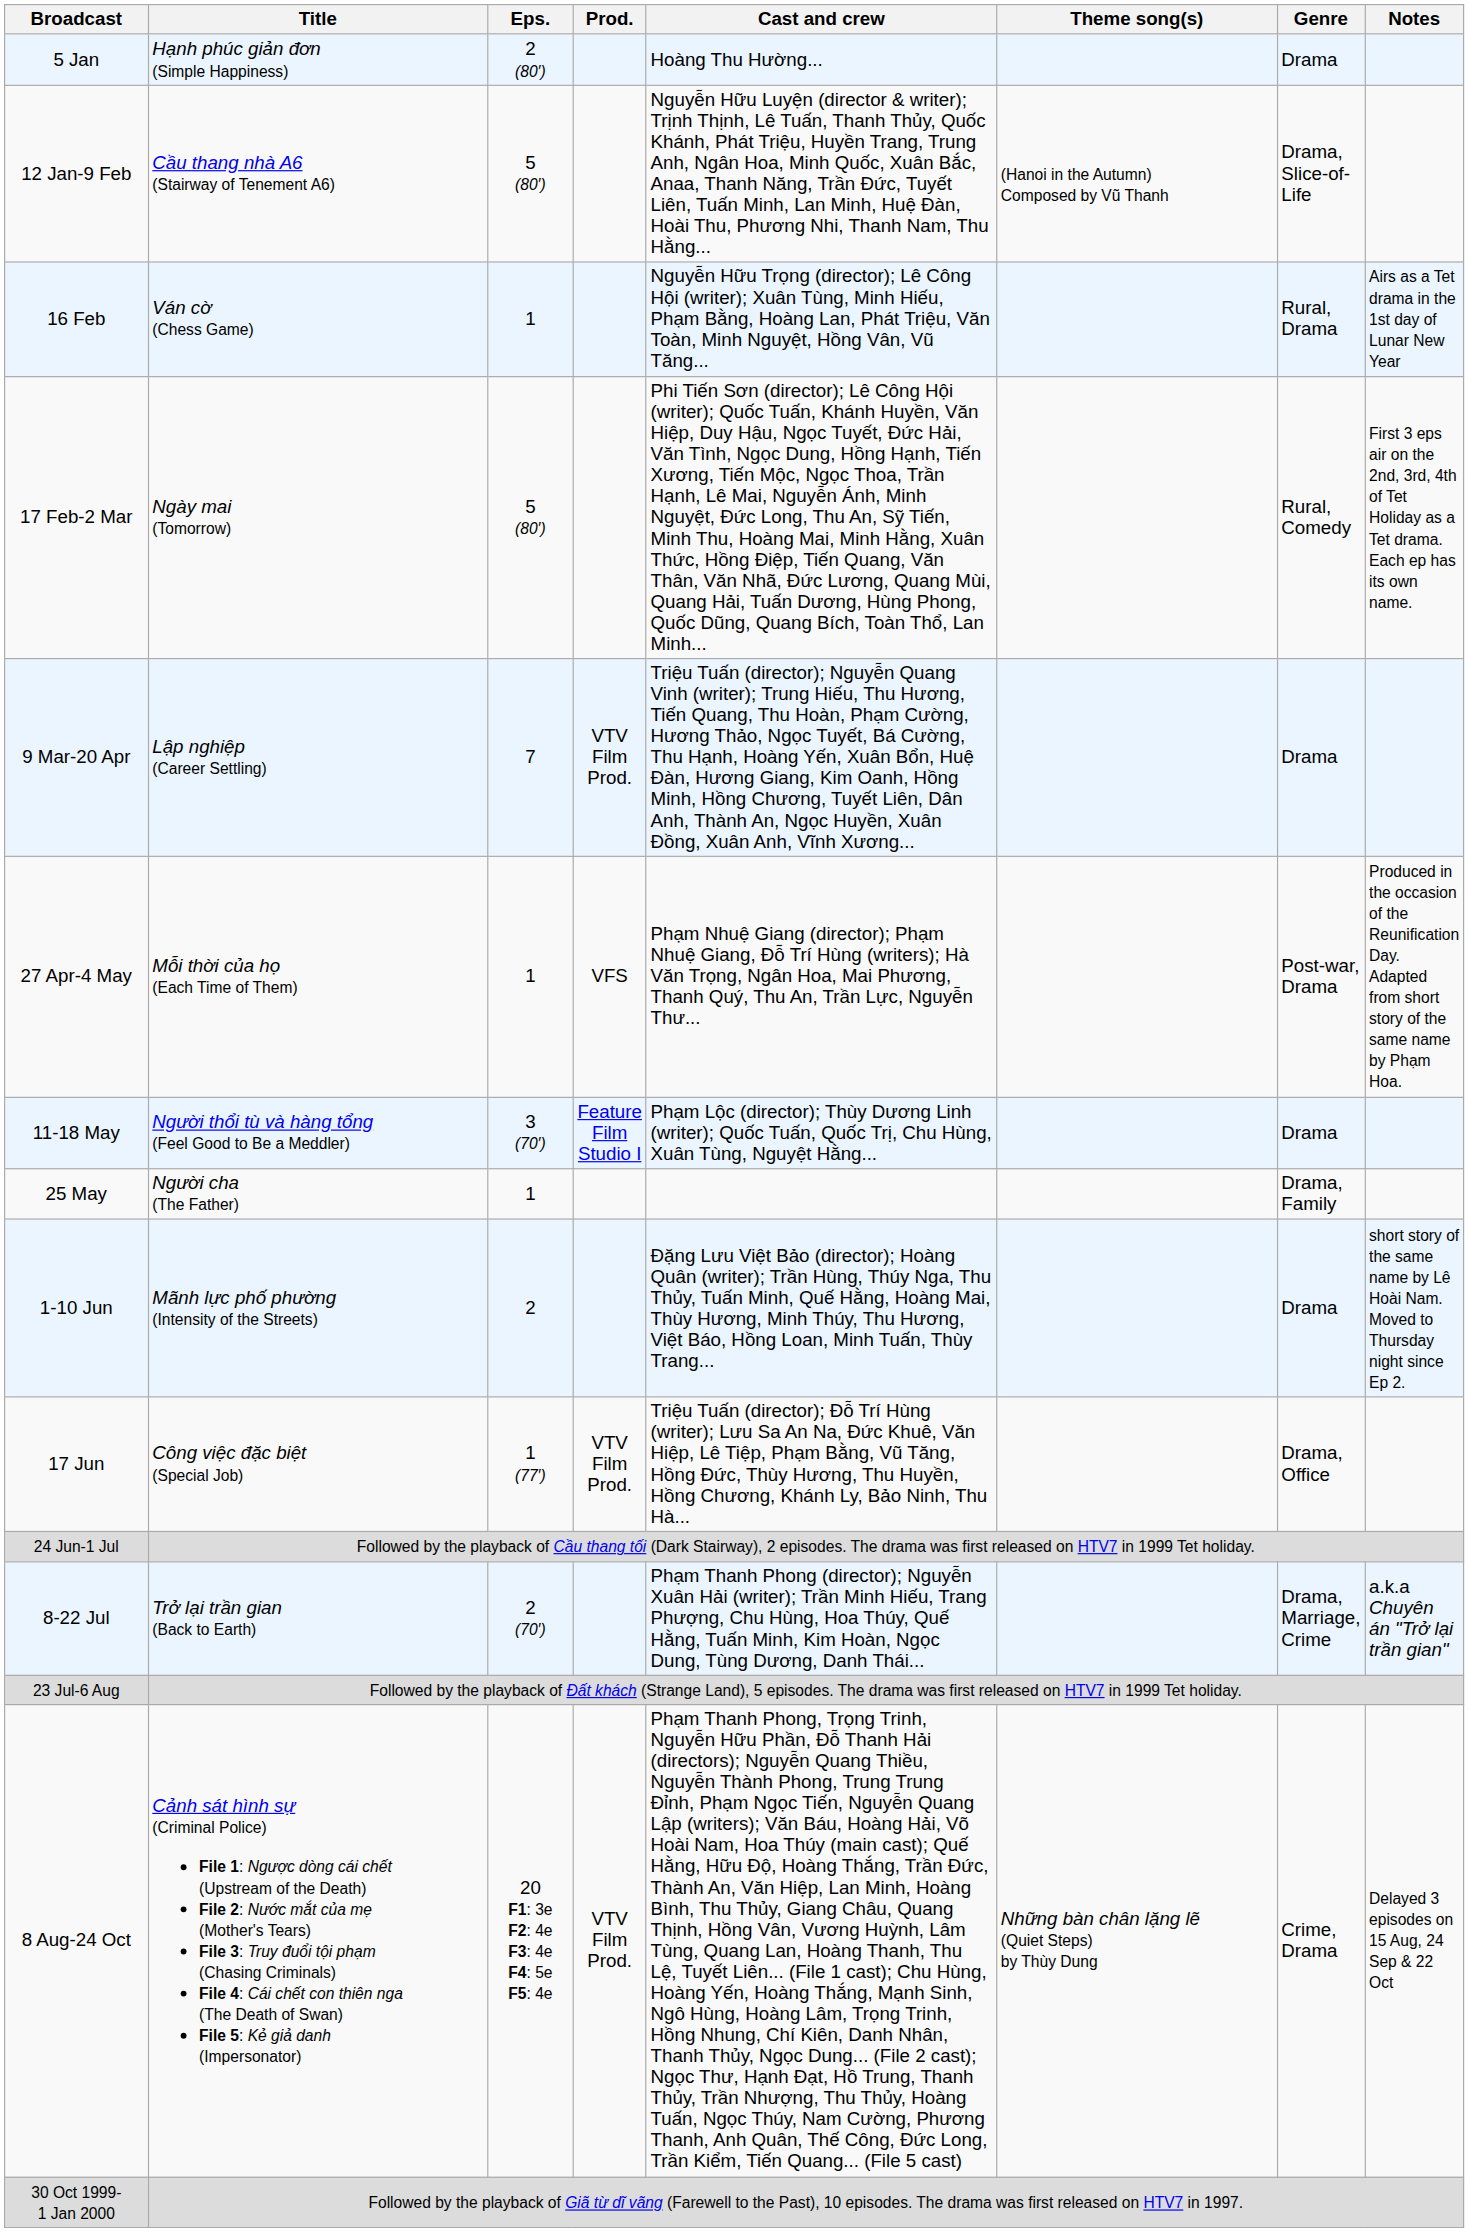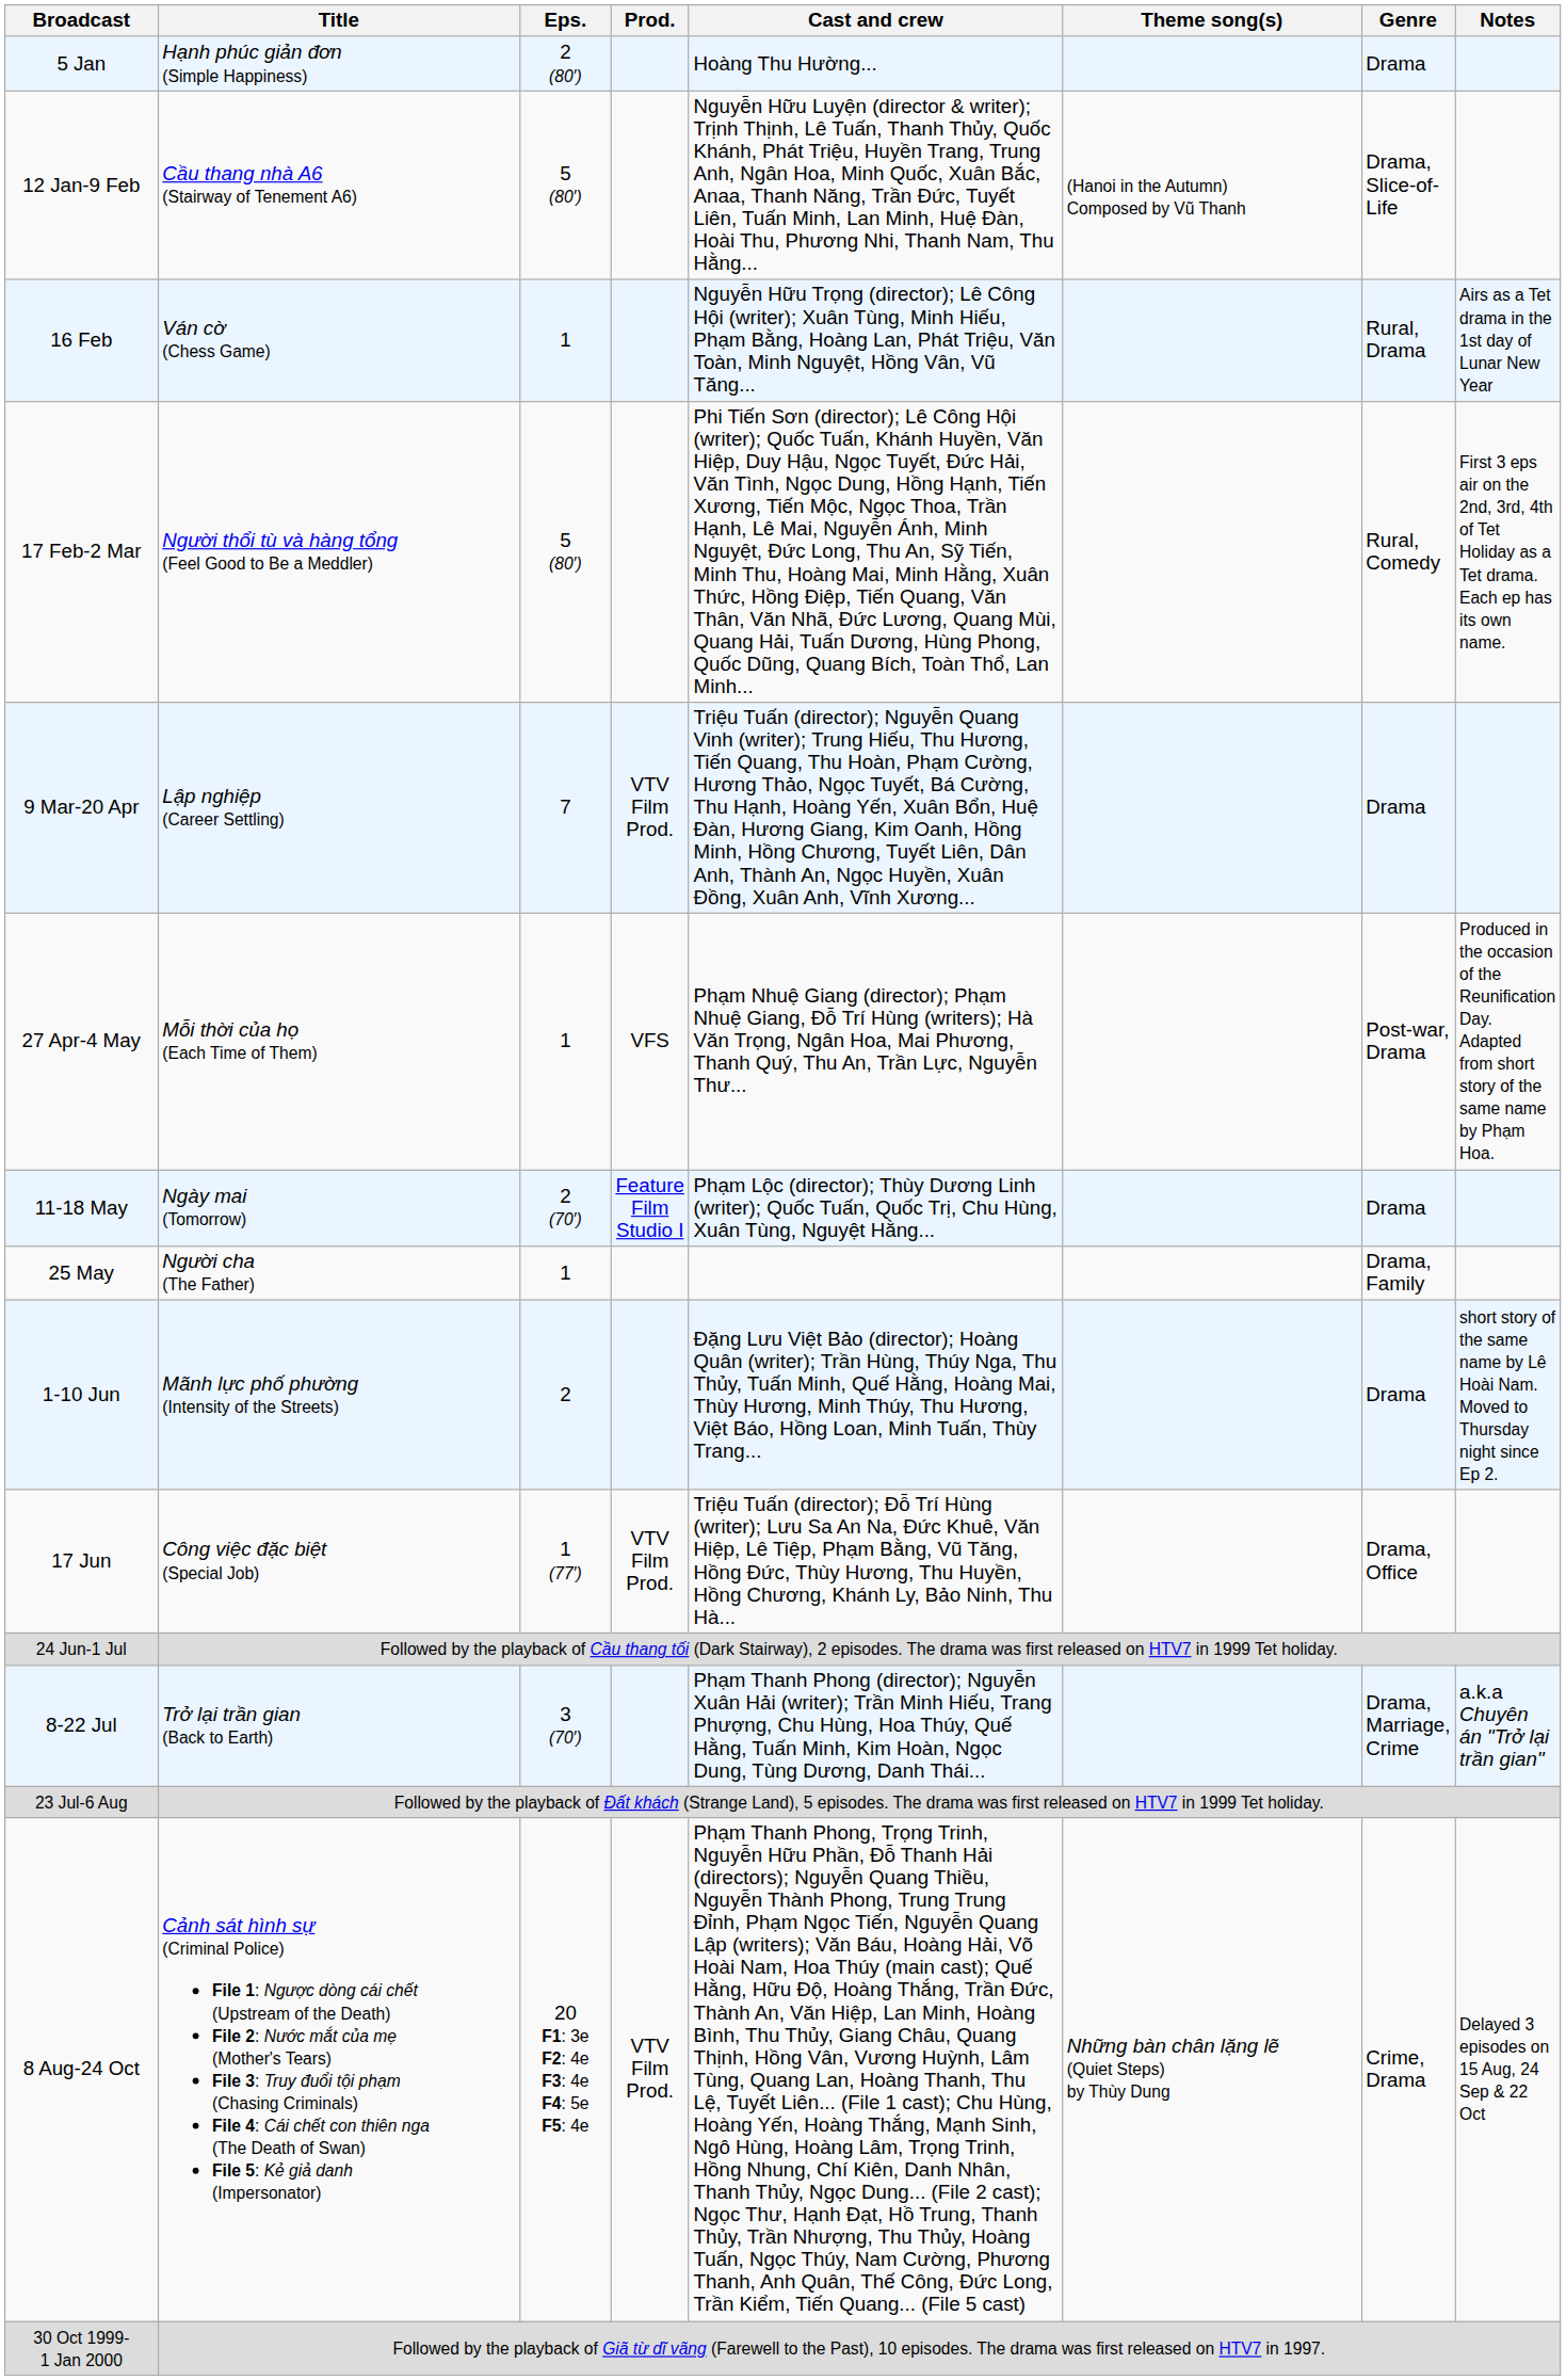17 Feb-2 Mar | Title: Ngày mai (Tomorrow) -> Người thổi tù và hàng tổng (Feel Good to Be a Meddler)
11-18 May | Title: Người thổi tù và hàng tổng (Feel Good to Be a Meddler) -> Ngày mai (Tomorrow)
11-18 May | Eps.: 3 (70′) -> 2 (70′)
8-22 Jul | Eps.: 2 (70′) -> 3 (70′)
